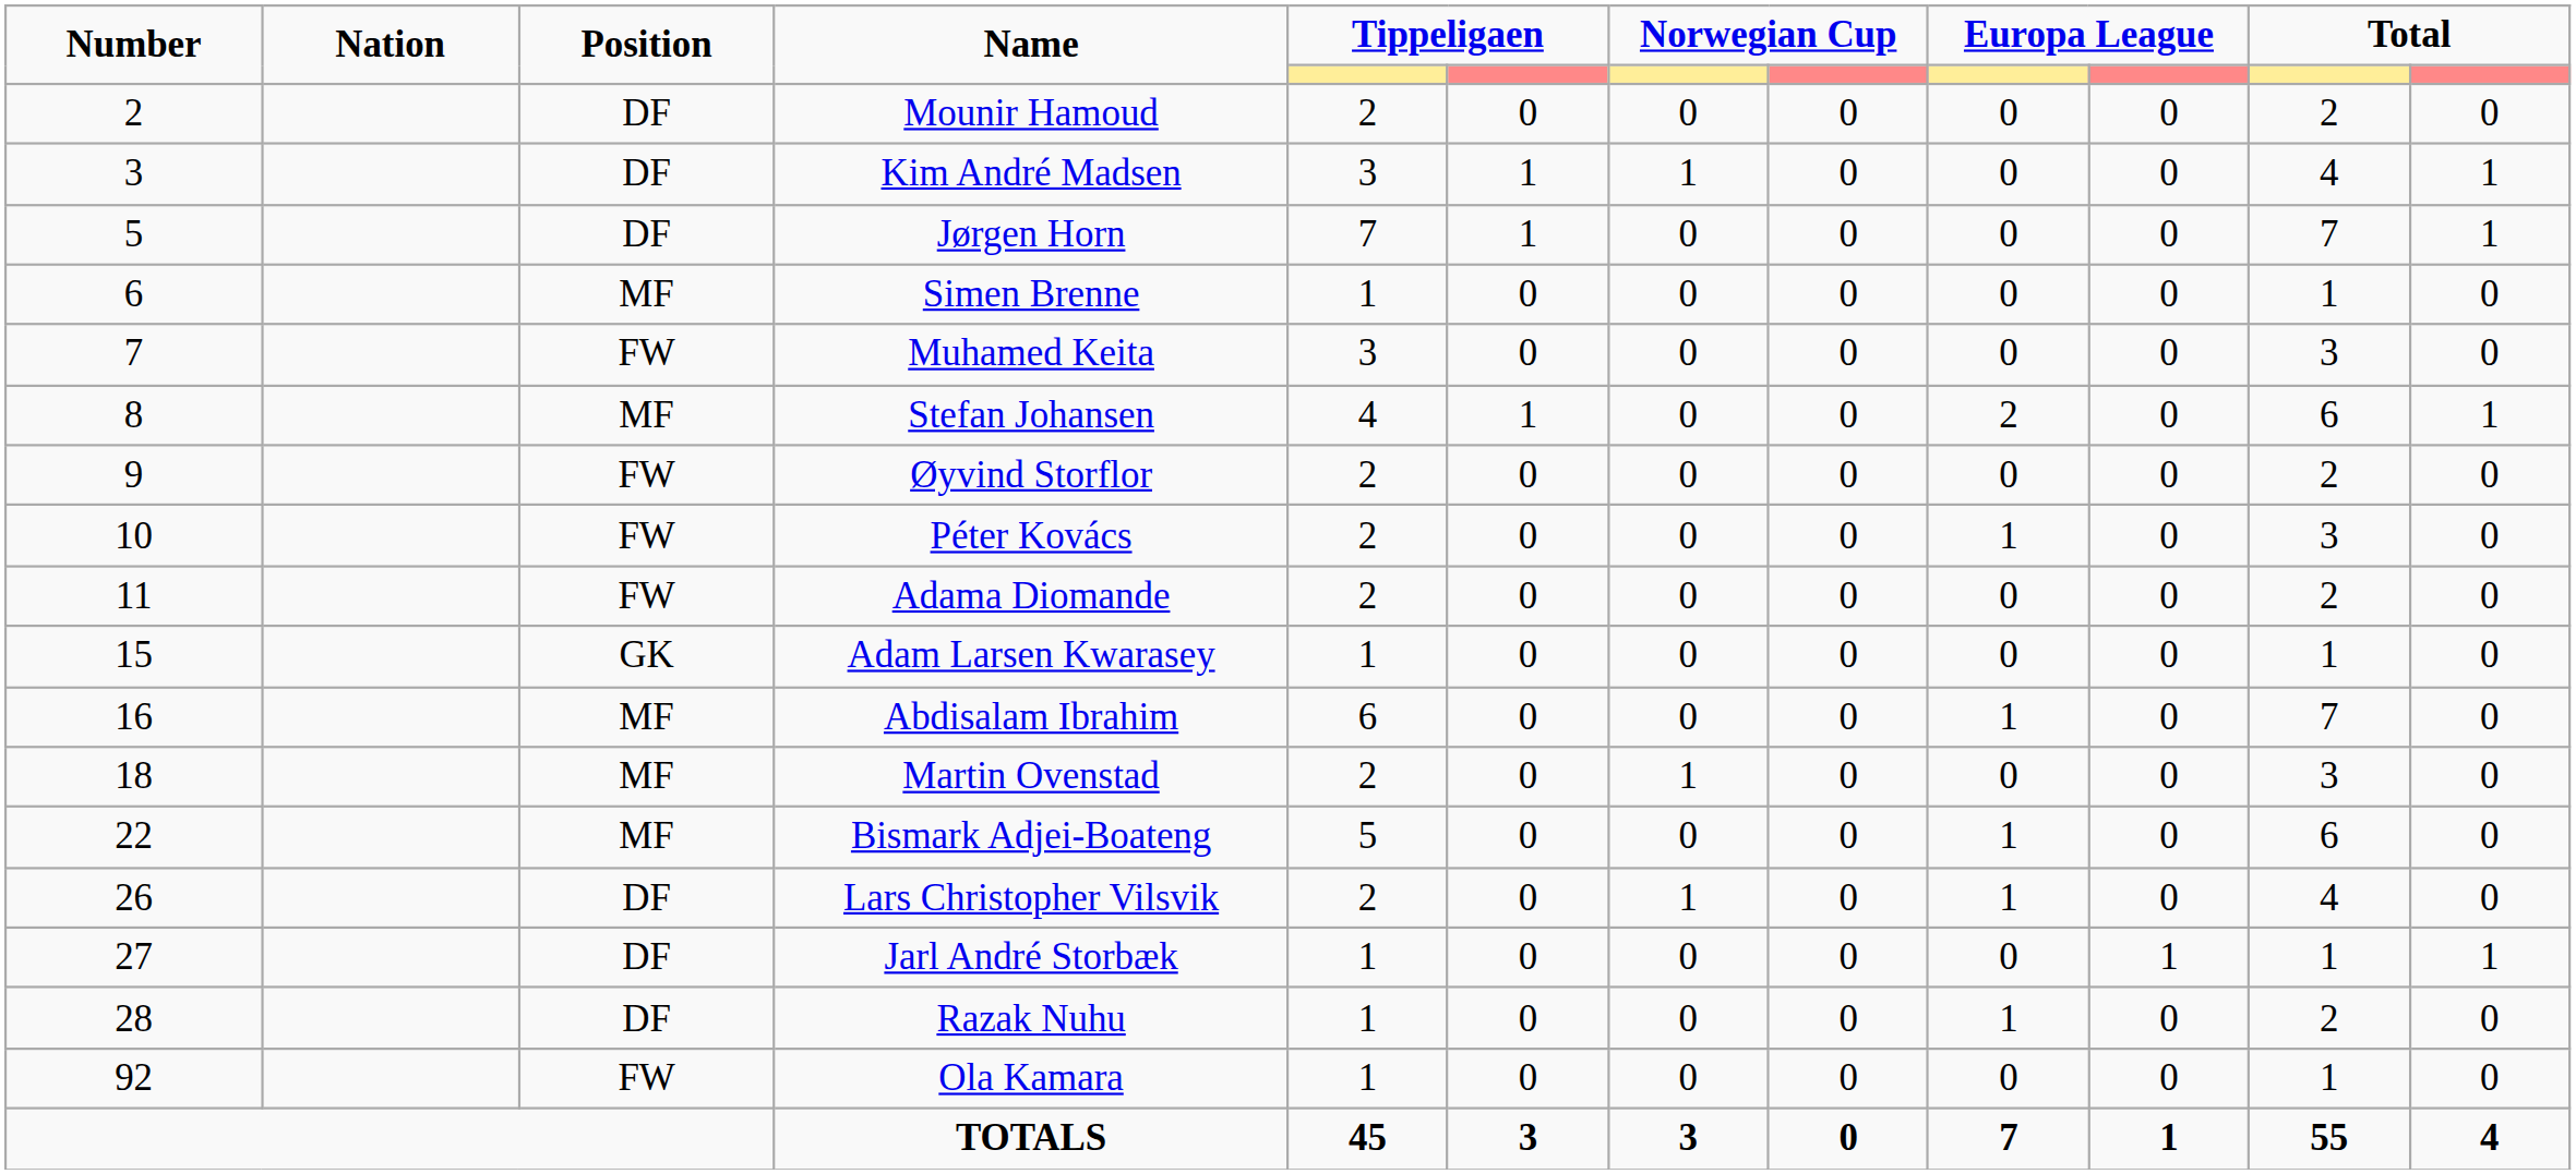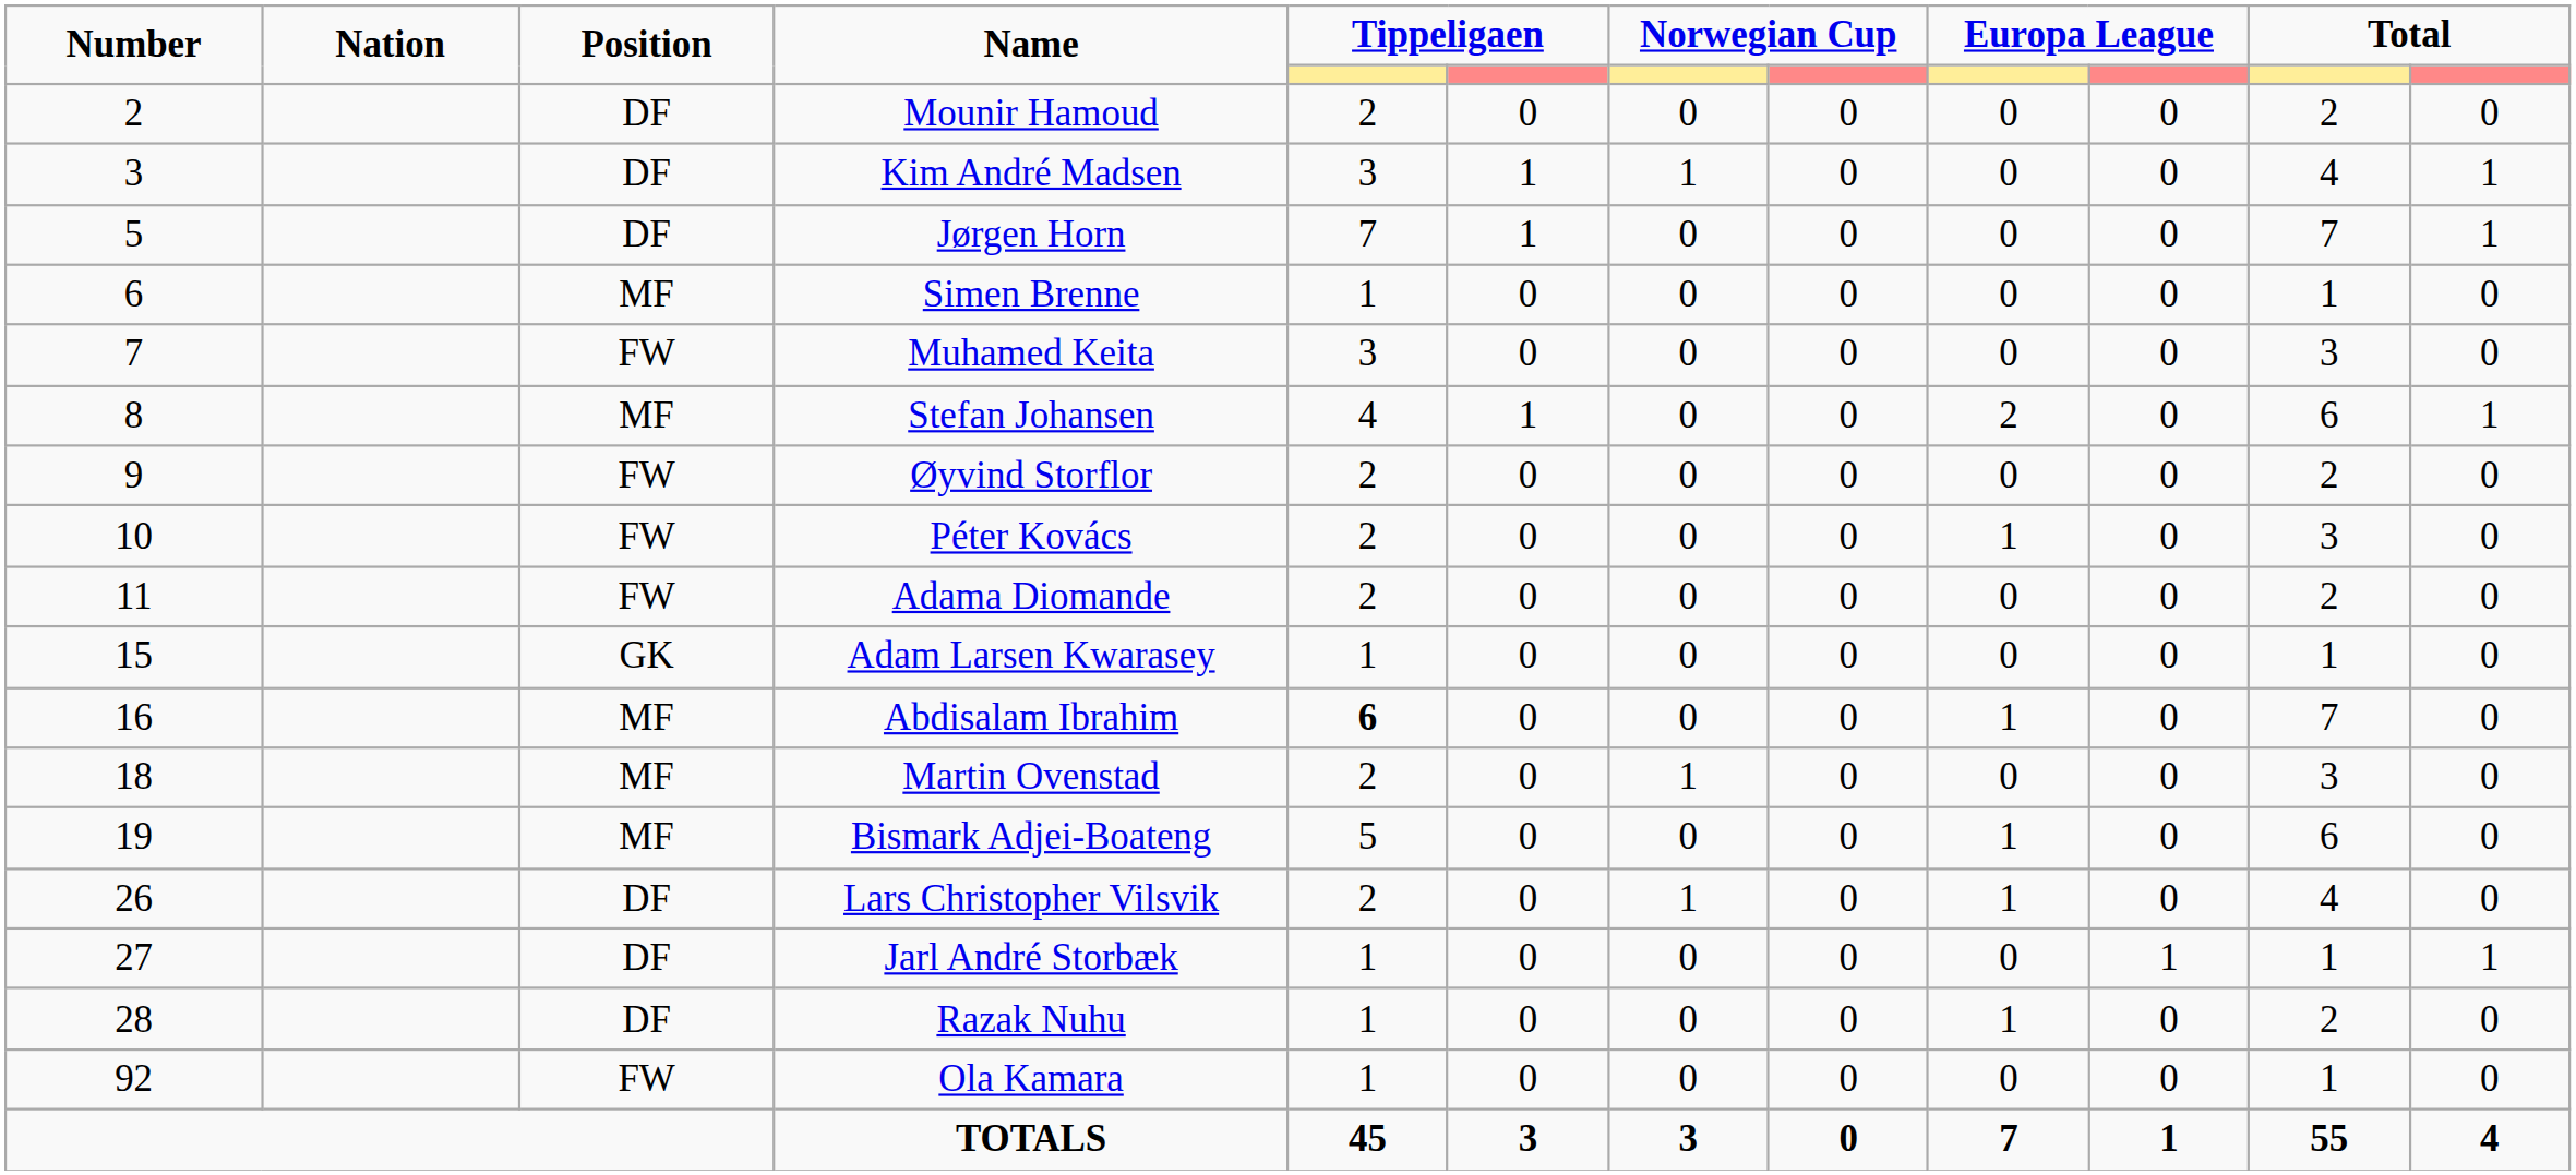Abdisalam Ibrahim | column 5: normal -> bold
Bismark Adjei-Boateng | Number: 22 -> 19
